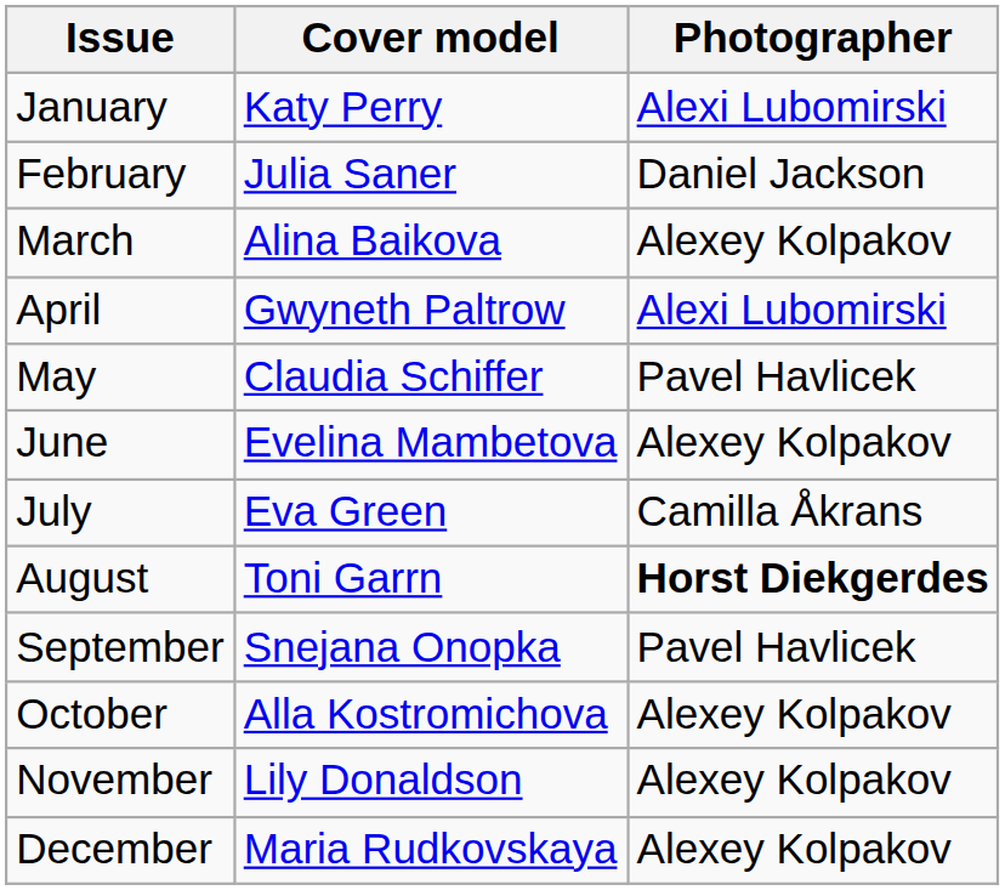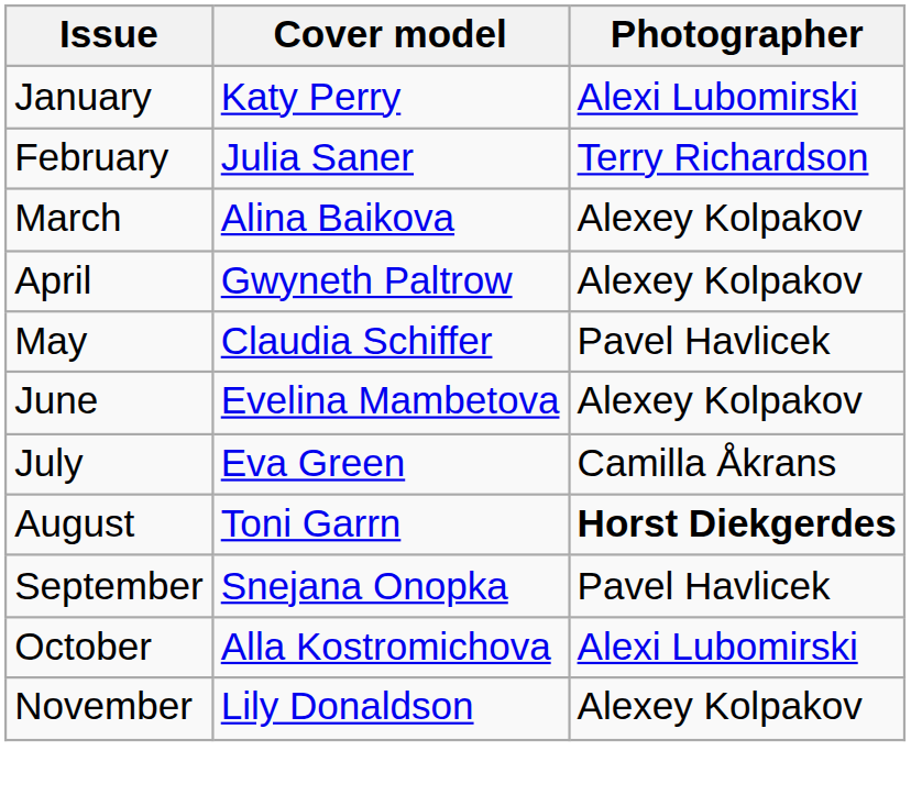February | Photographer: Daniel Jackson -> Terry Richardson
April | Photographer: Alexi Lubomirski -> Alexey Kolpakov
October | Photographer: Alexey Kolpakov -> Alexi Lubomirski
- row: December | Maria Rudkovskaya | Alexey Kolpakov
